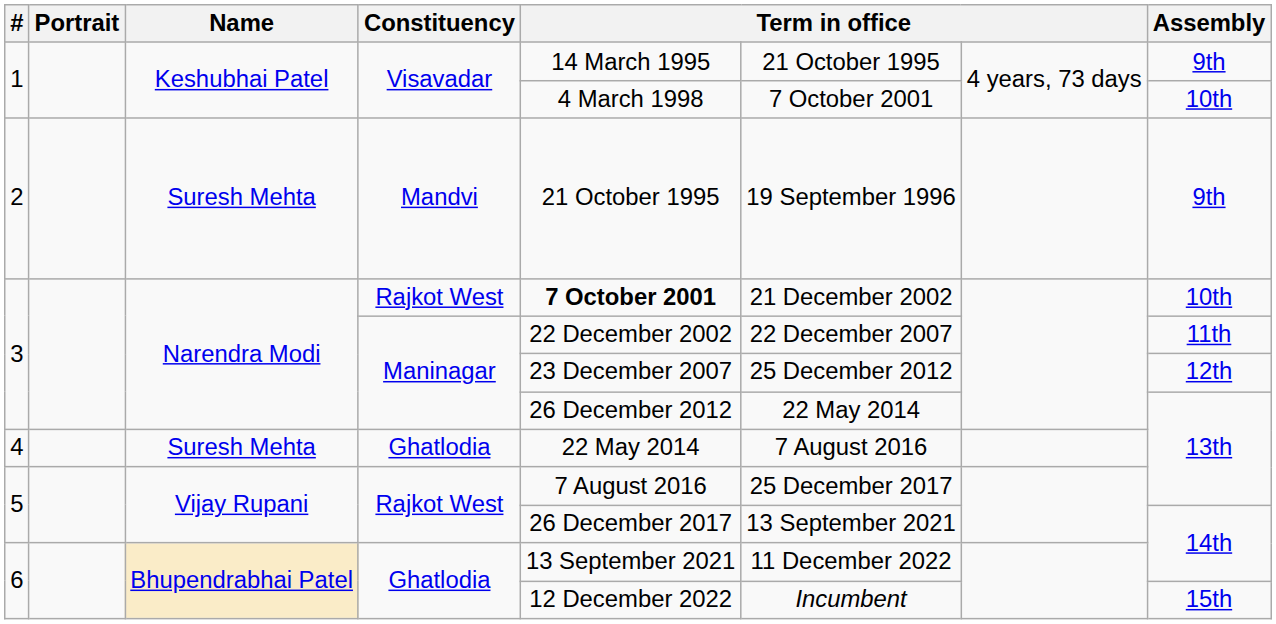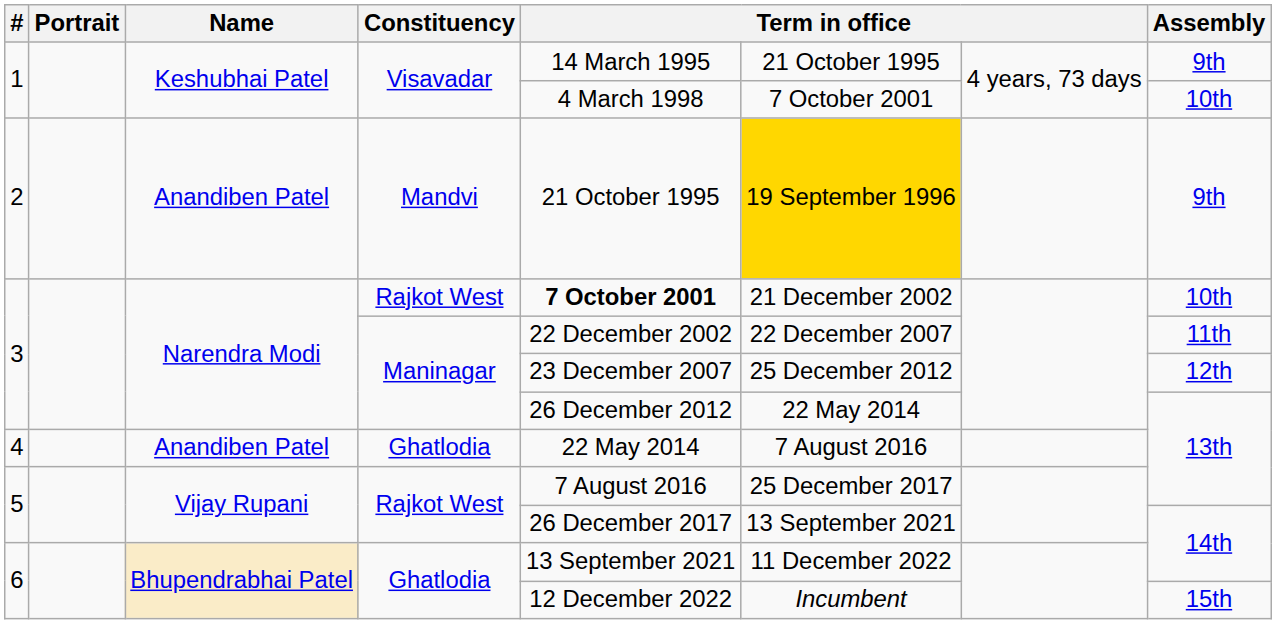2 | Name: Suresh Mehta -> Anandiben Patel
2 | column 6: no background -> gold background
4 | Name: Suresh Mehta -> Anandiben Patel
